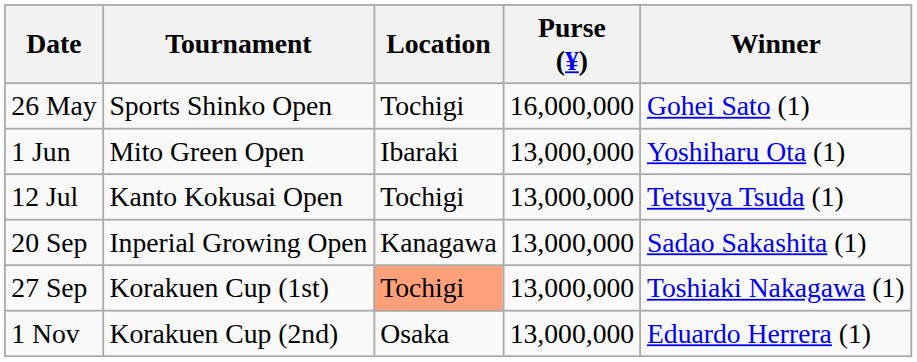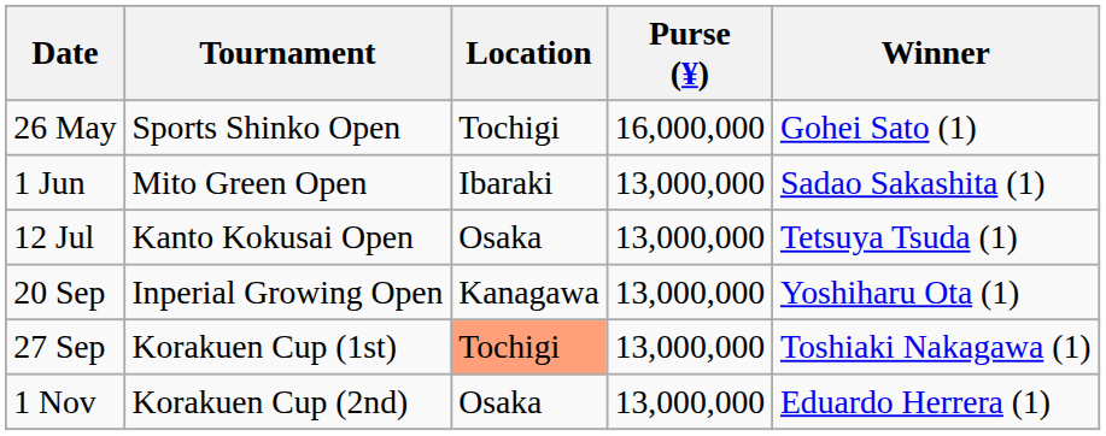1 Jun | Winner: Yoshiharu Ota (1) -> Sadao Sakashita (1)
12 Jul | Location: Tochigi -> Osaka
20 Sep | Winner: Sadao Sakashita (1) -> Yoshiharu Ota (1)
